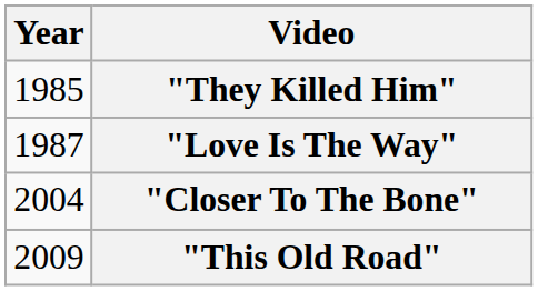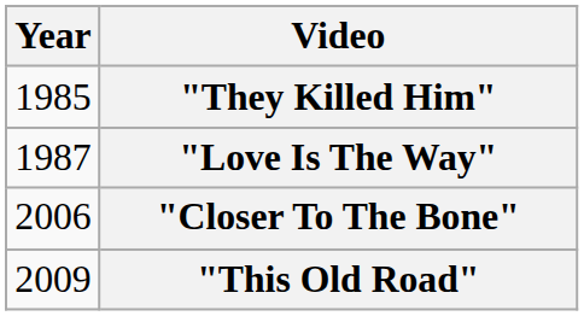"Closer To The Bone" | Year: 2004 -> 2006
